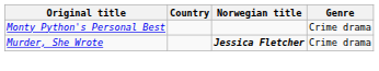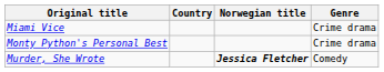+ row: Miami Vice | Crime drama
Murder, She Wrote | Genre: Crime drama -> Comedy
